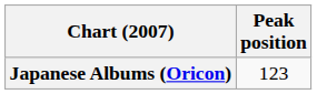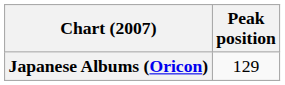Japanese Albums (Oricon) | Peak position: 123 -> 129
